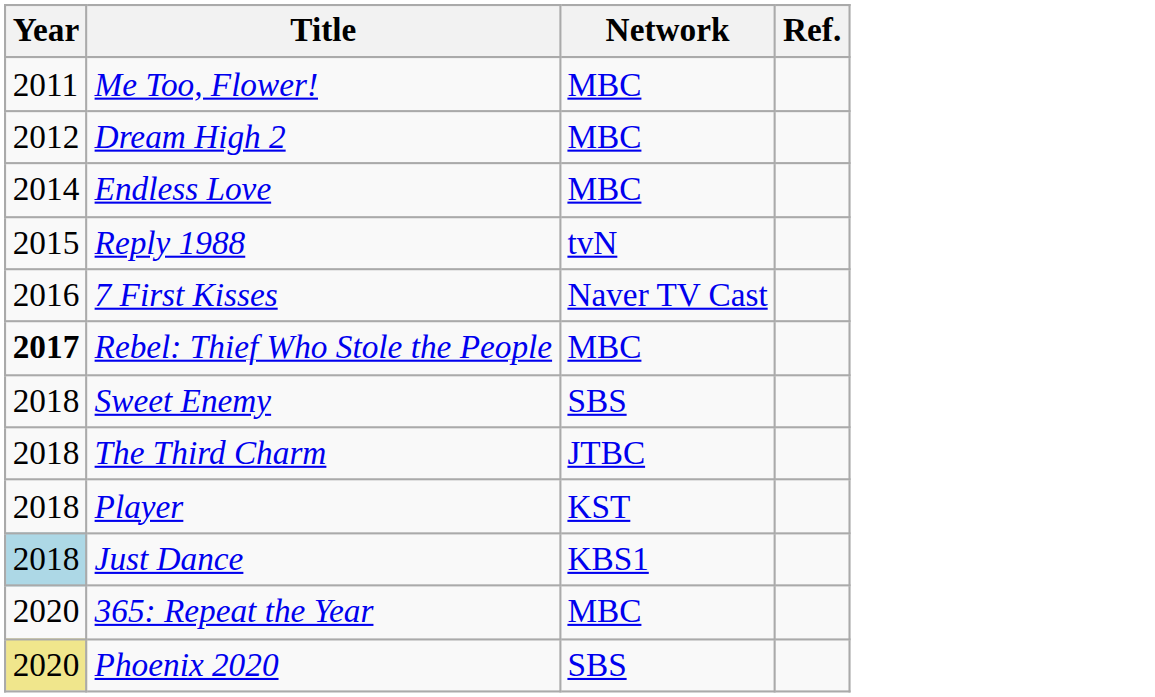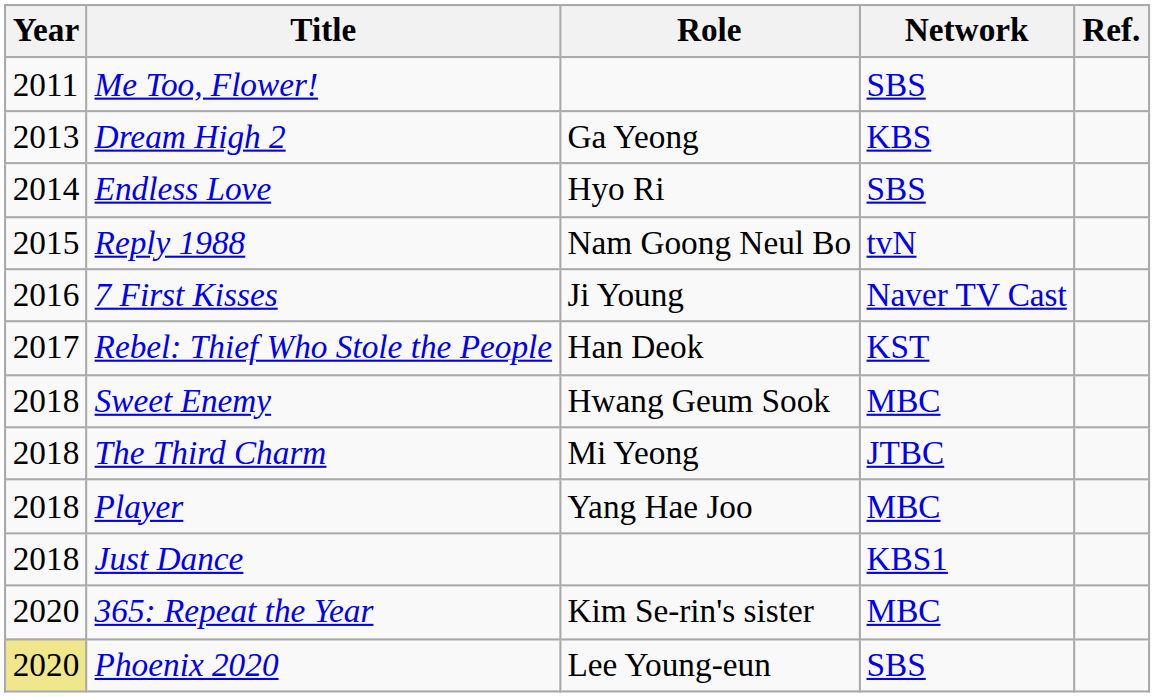+ column: Role | Ga Yeong | Hyo Ri | Nam Goong Neul Bo | Ji Young | Han Deok | Hwang Geum Sook | Mi Yeong | Yang Hae Joo | Kim Se-rin's sister | Lee Young-eun
Me Too, Flower! | Network: MBC -> SBS
Dream High 2 | Year: 2012 -> 2013
Dream High 2 | Network: MBC -> KBS
Endless Love | Network: MBC -> SBS
Rebel: Thief Who Stole the People | Year: bold -> normal
Rebel: Thief Who Stole the People | Network: MBC -> KST
Sweet Enemy | Network: SBS -> MBC
Player | Network: KST -> MBC
Just Dance | Year: lightblue background -> no background
